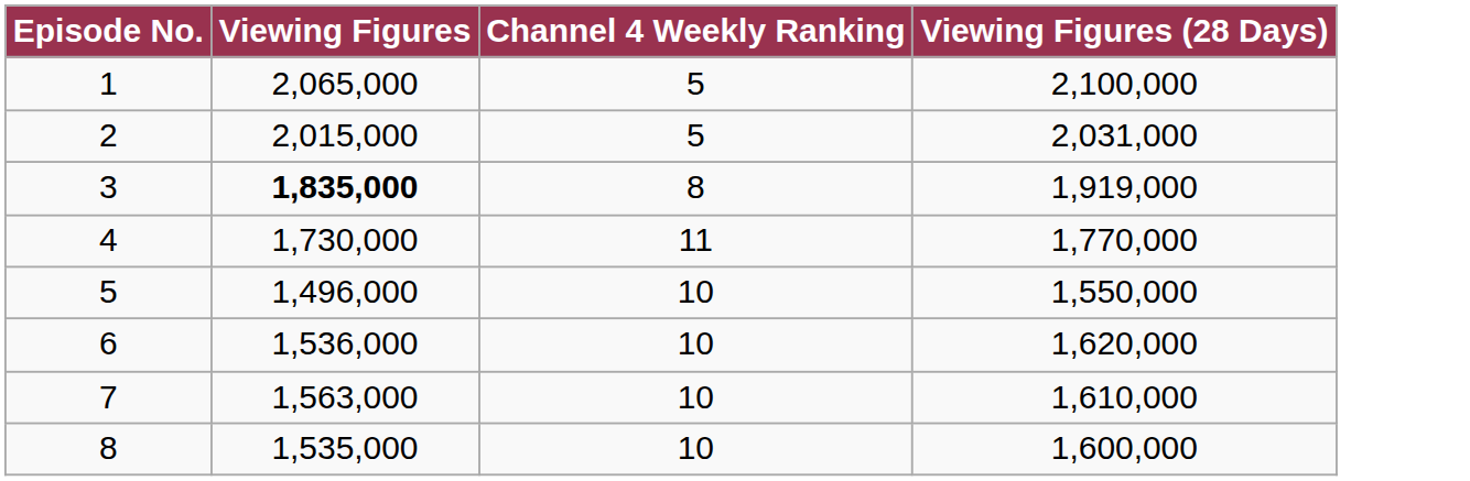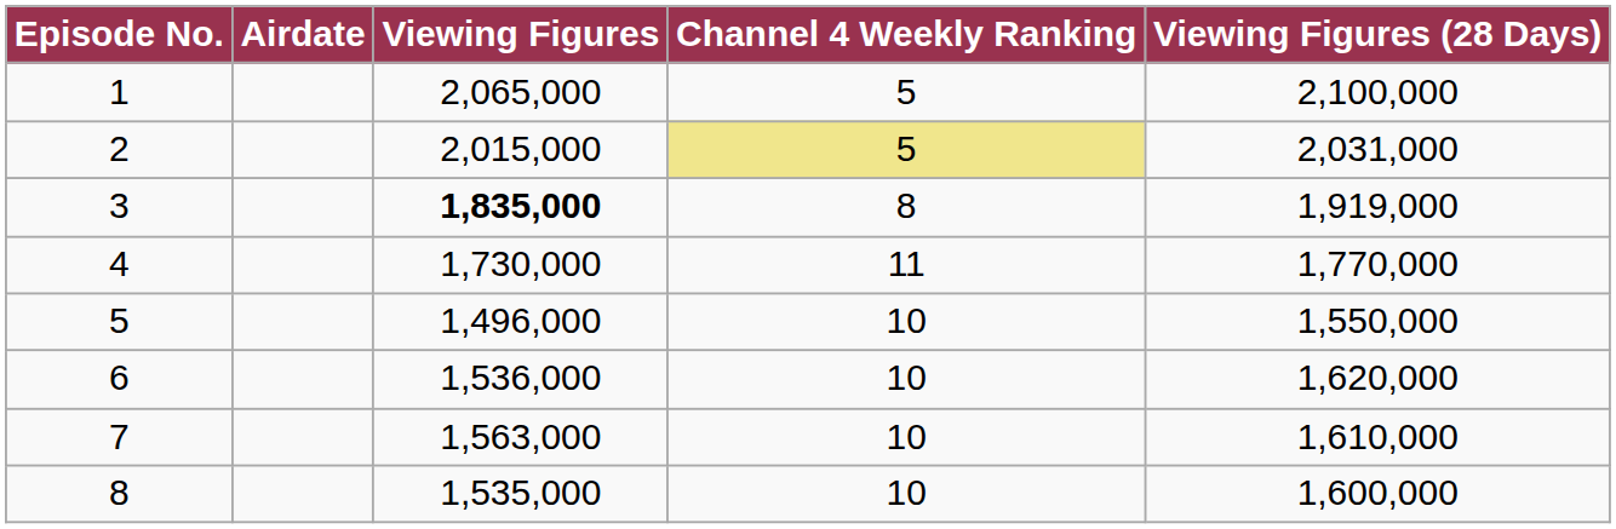+ column: Airdate
2 | Channel 4 Weekly Ranking: no background -> khaki background
